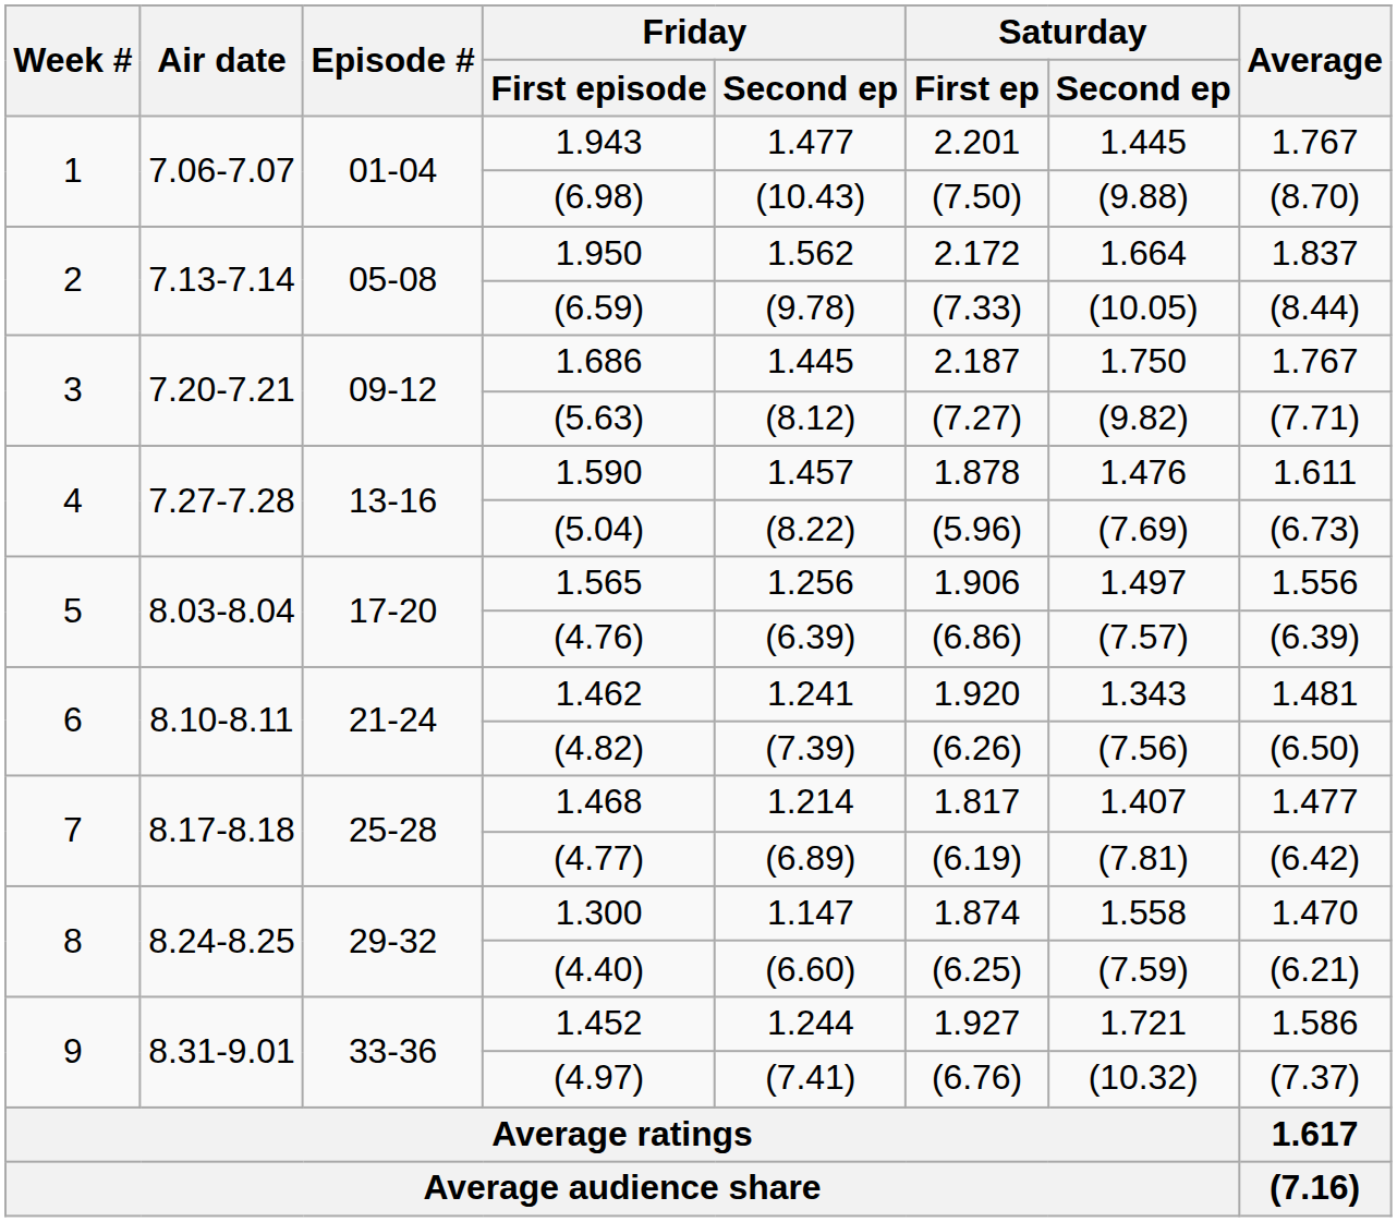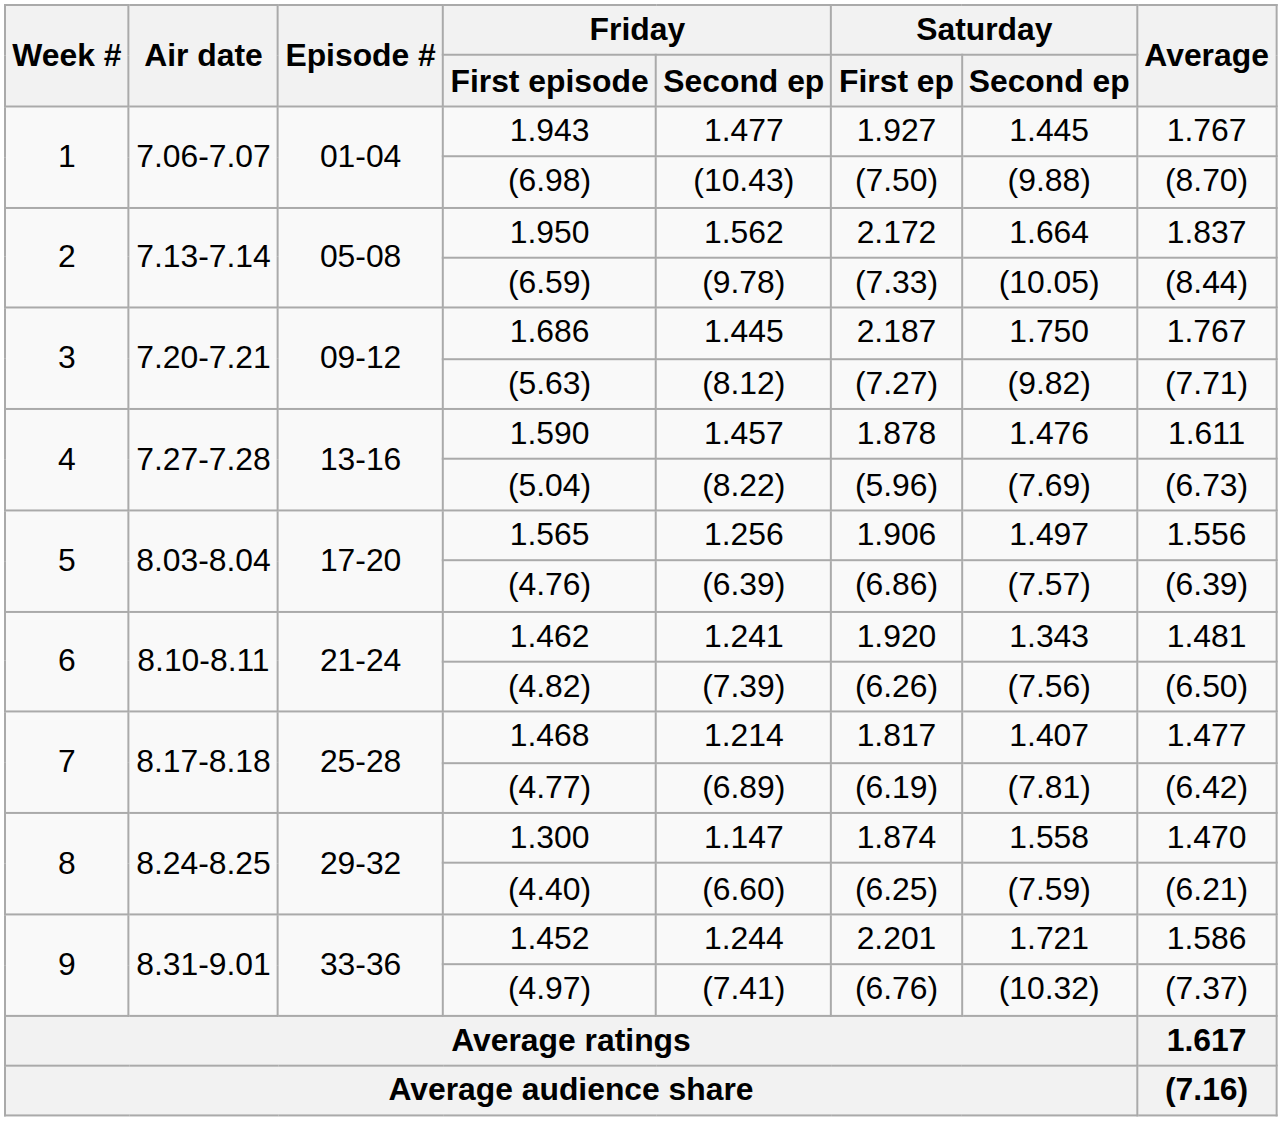1.943 | Saturday / First ep: 2.201 -> 1.927
1.452 | Saturday / First ep: 1.927 -> 2.201
